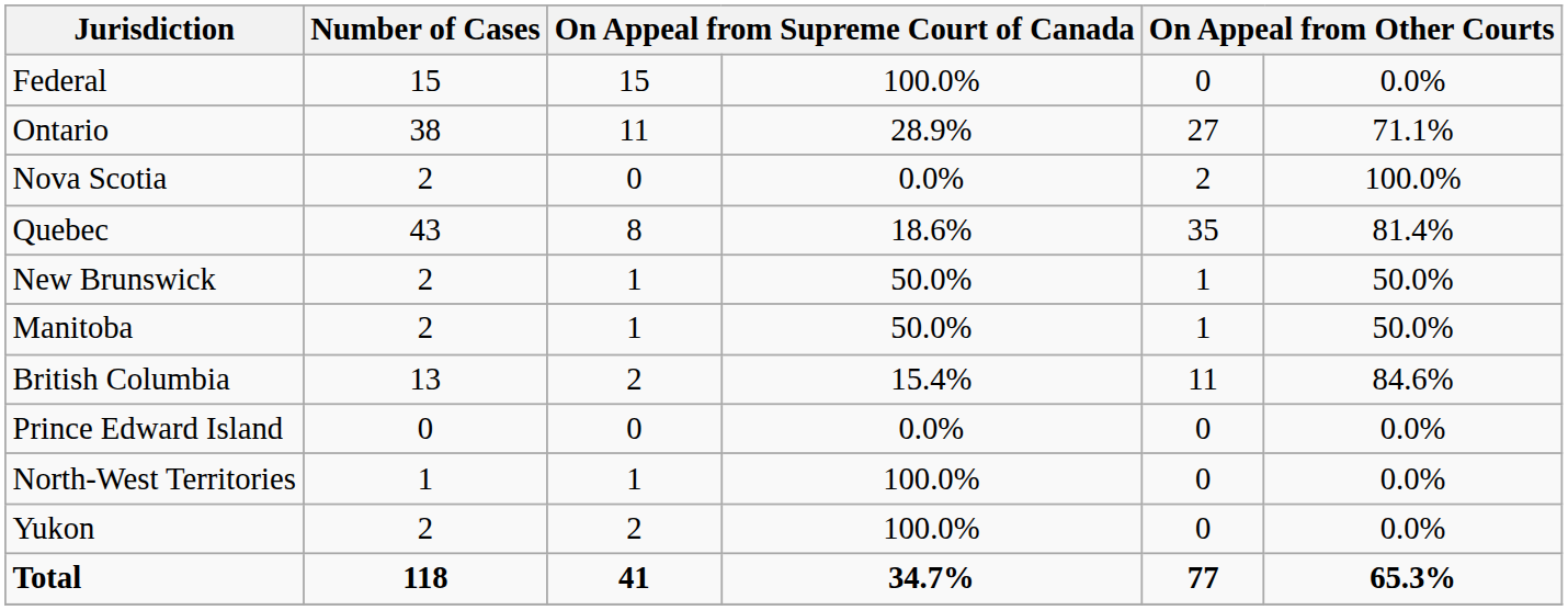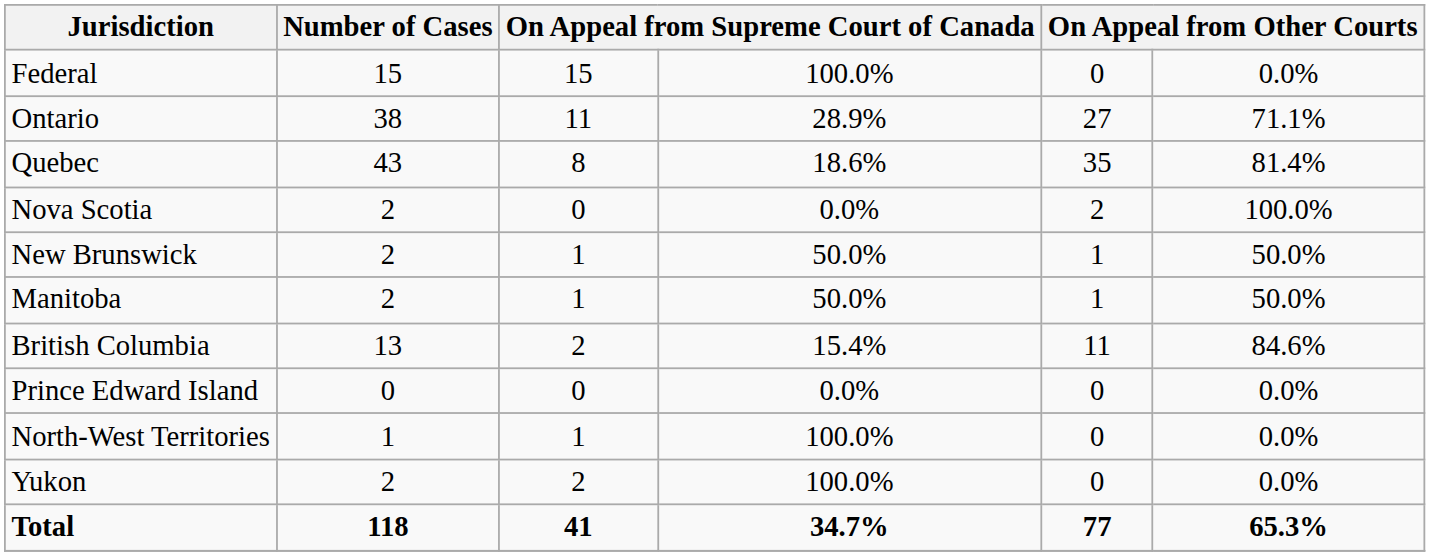rows swapped: Quebec <-> Nova Scotia
